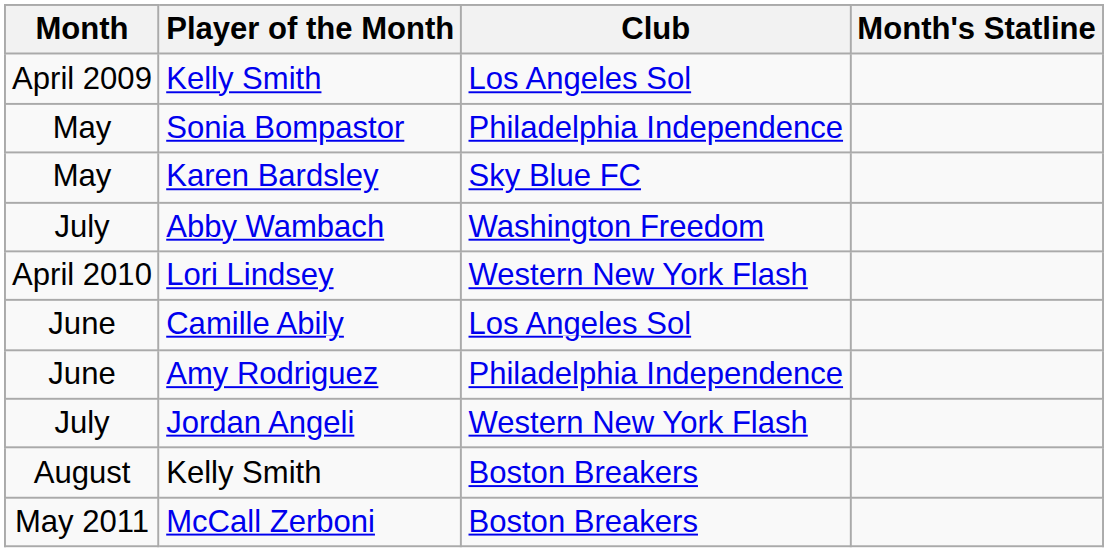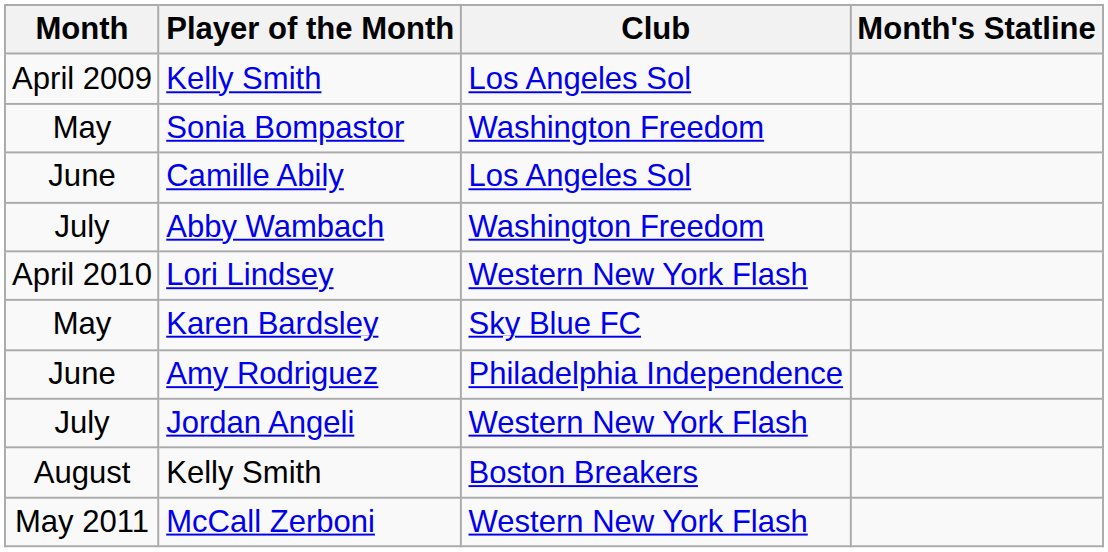Sonia Bompastor | Club: Philadelphia Independence -> Washington Freedom
rows swapped: Camille Abily <-> Karen Bardsley
McCall Zerboni | Club: Boston Breakers -> Western New York Flash
